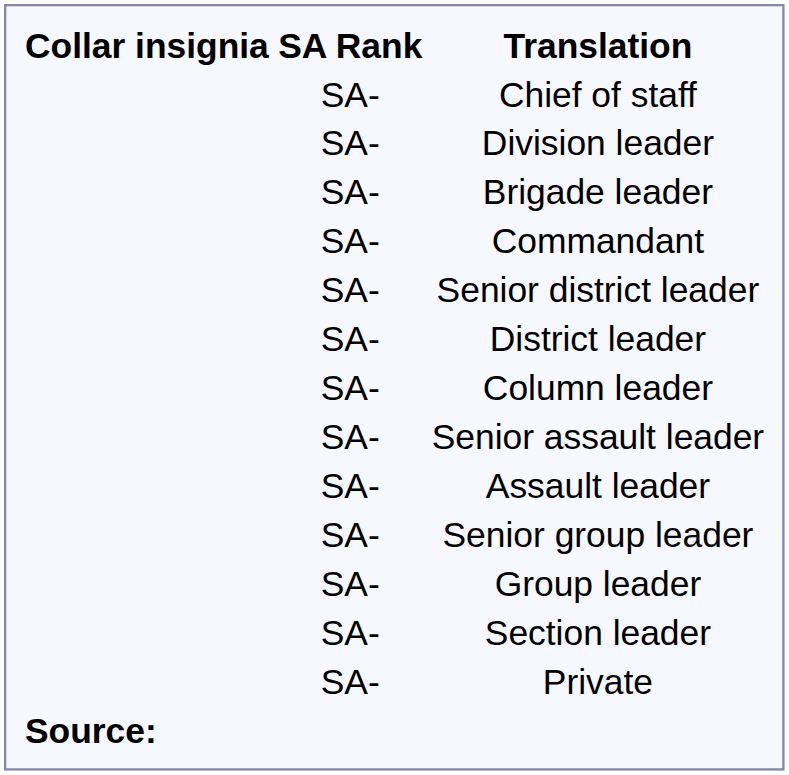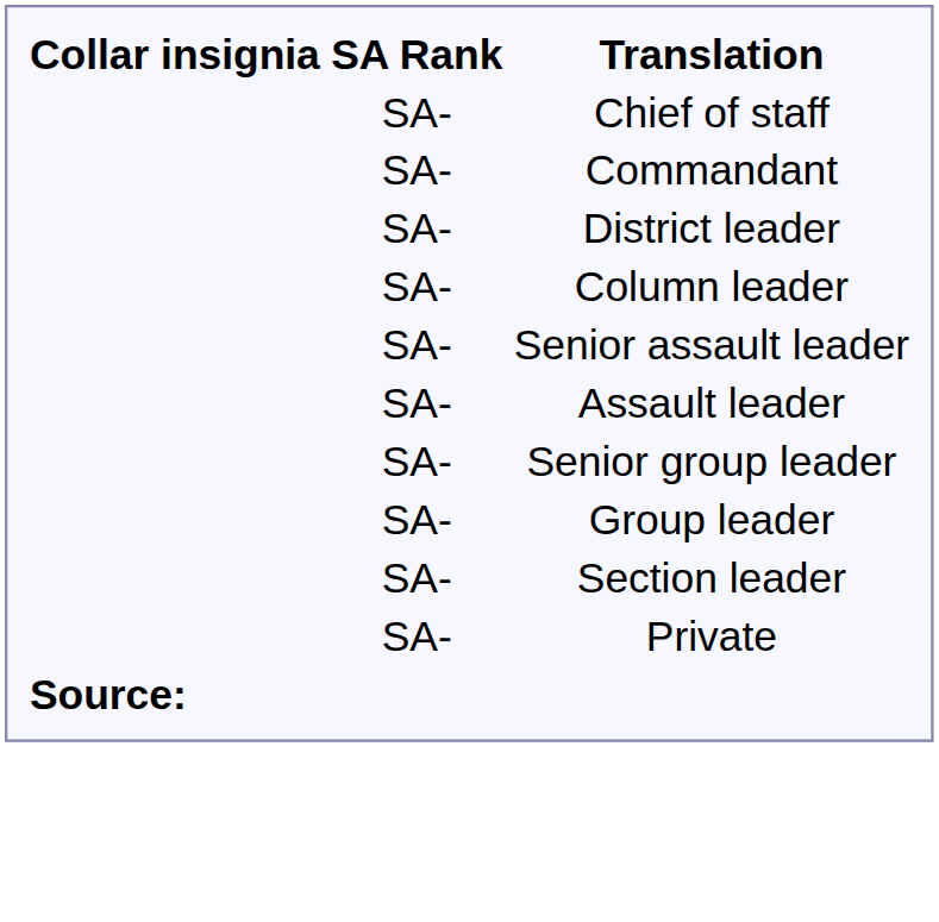- row: SA- | Division leader
- row: SA- | Brigade leader
- row: SA- | Senior district leader
